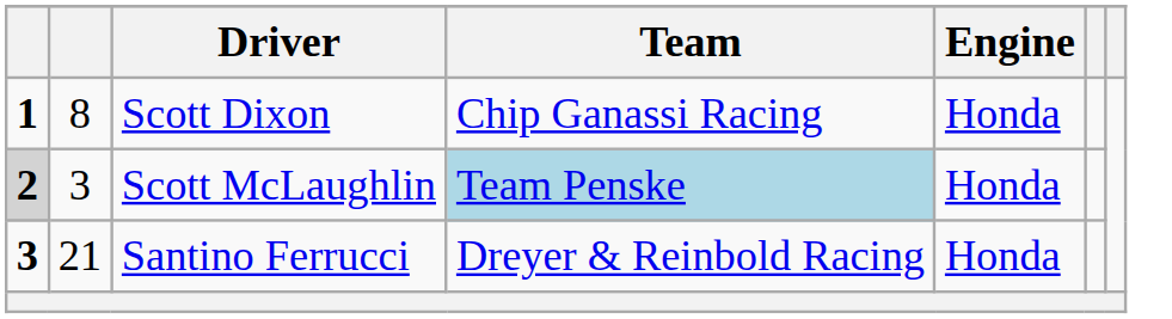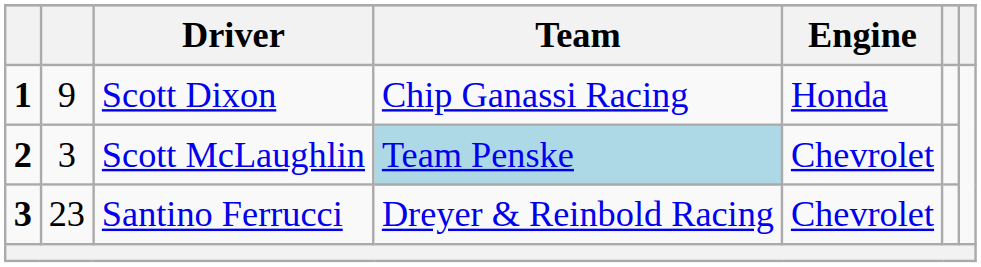Scott Dixon | column 2: 8 -> 9
Scott McLaughlin | column 1: lightgrey background -> no background
Scott McLaughlin | Engine: Honda -> Chevrolet
Santino Ferrucci | column 2: 21 -> 23
Santino Ferrucci | Engine: Honda -> Chevrolet
